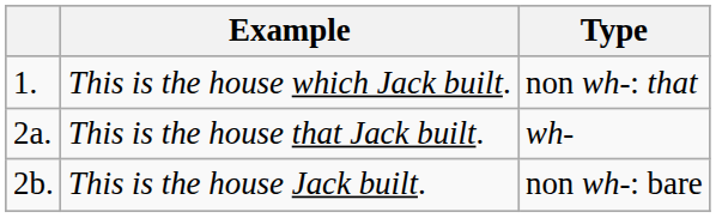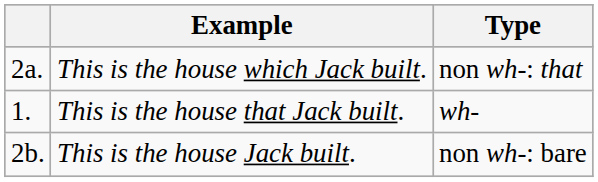This is the house which Jack built. | column 1: 1. -> 2a.
This is the house that Jack built. | column 1: 2a. -> 1.
